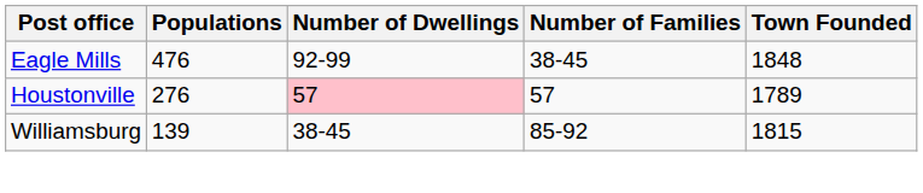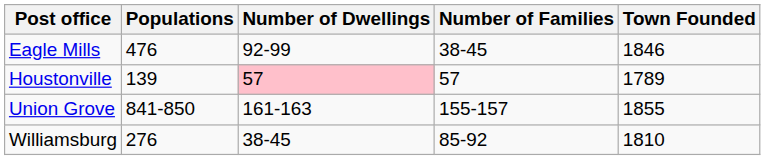Eagle Mills | Town Founded: 1848 -> 1846
Houstonville | Populations: 276 -> 139
+ row: Union Grove | 841-850 | 161-163 | 155-157 | 1855
Williamsburg | Populations: 139 -> 276
Williamsburg | Town Founded: 1815 -> 1810
